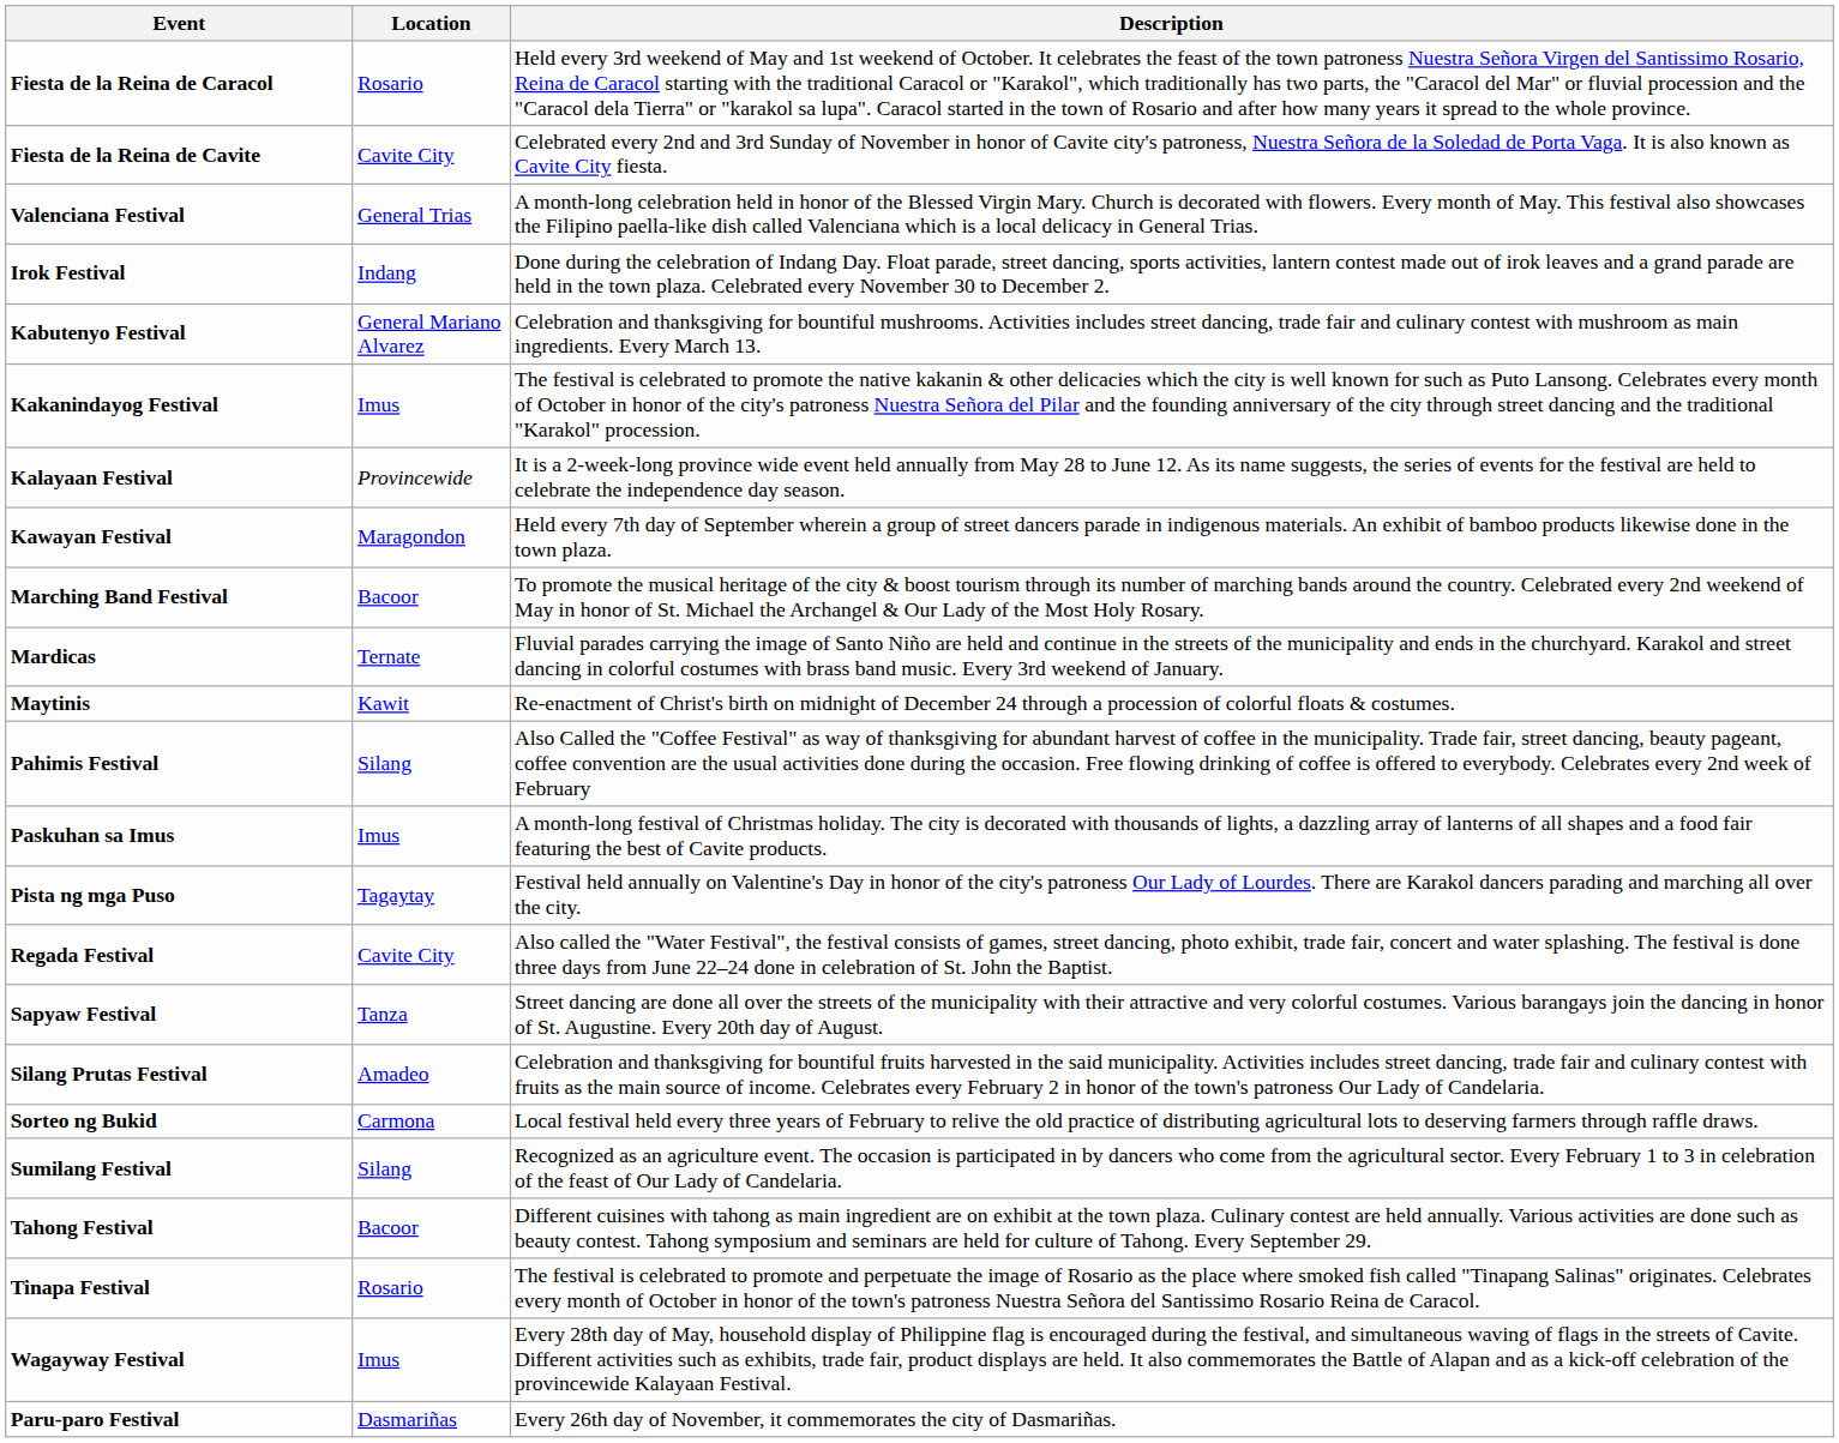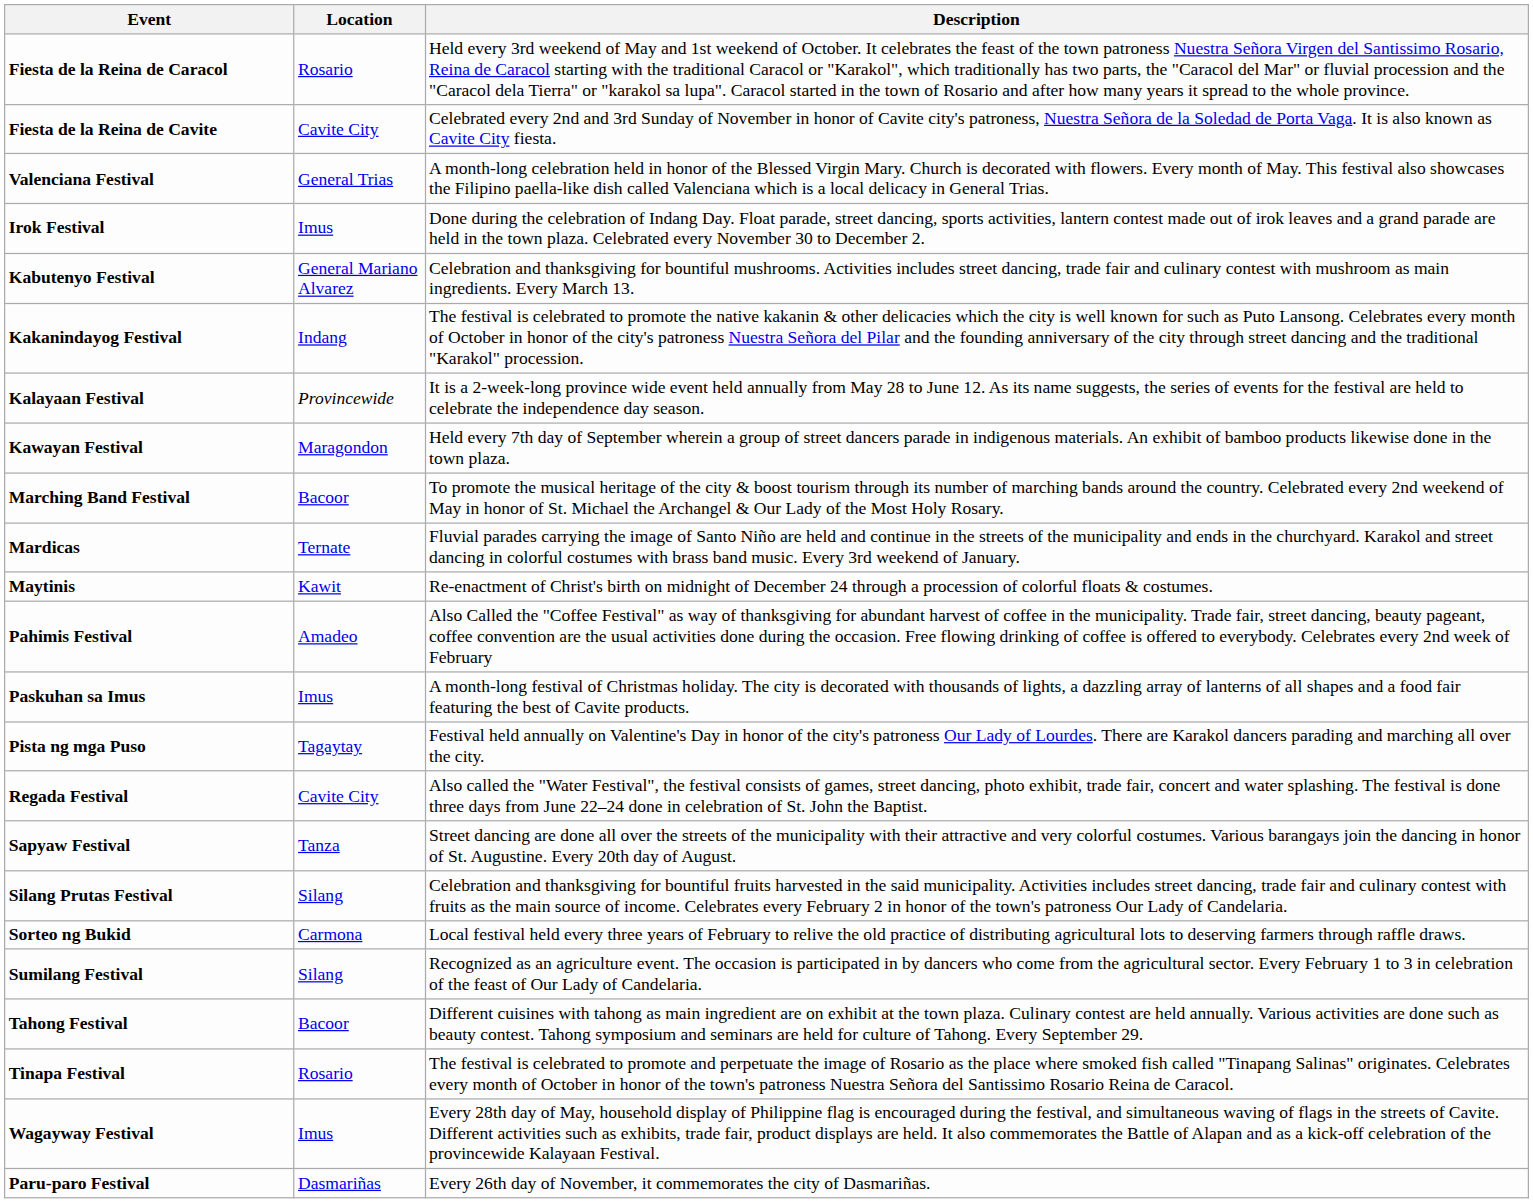Irok Festival | Location: Indang -> Imus
Kakanindayog Festival | Location: Imus -> Indang
Pahimis Festival | Location: Silang -> Amadeo
Silang Prutas Festival | Location: Amadeo -> Silang
